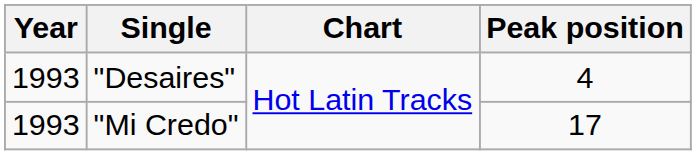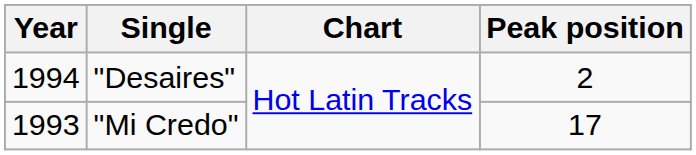"Desaires" | Year: 1993 -> 1994
"Desaires" | Peak position: 4 -> 2
